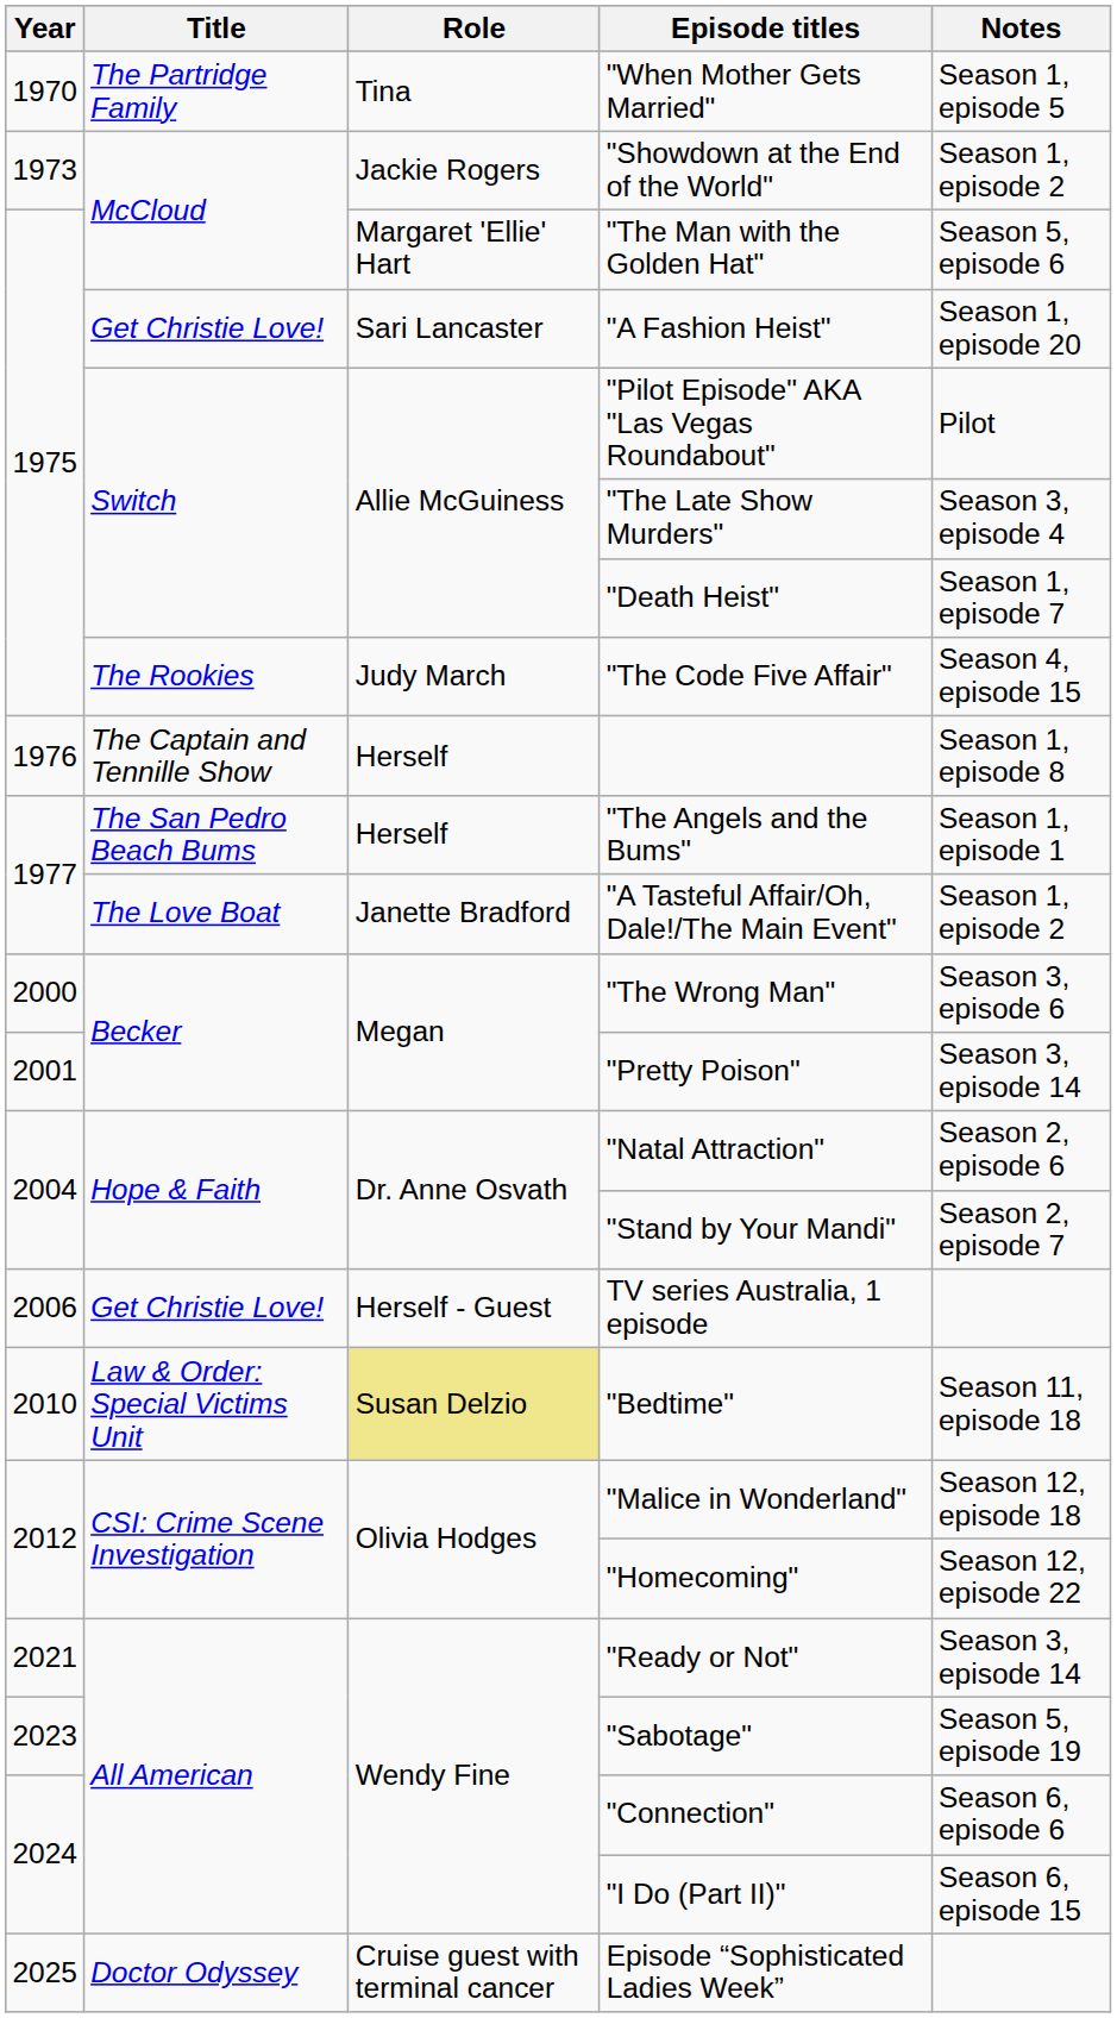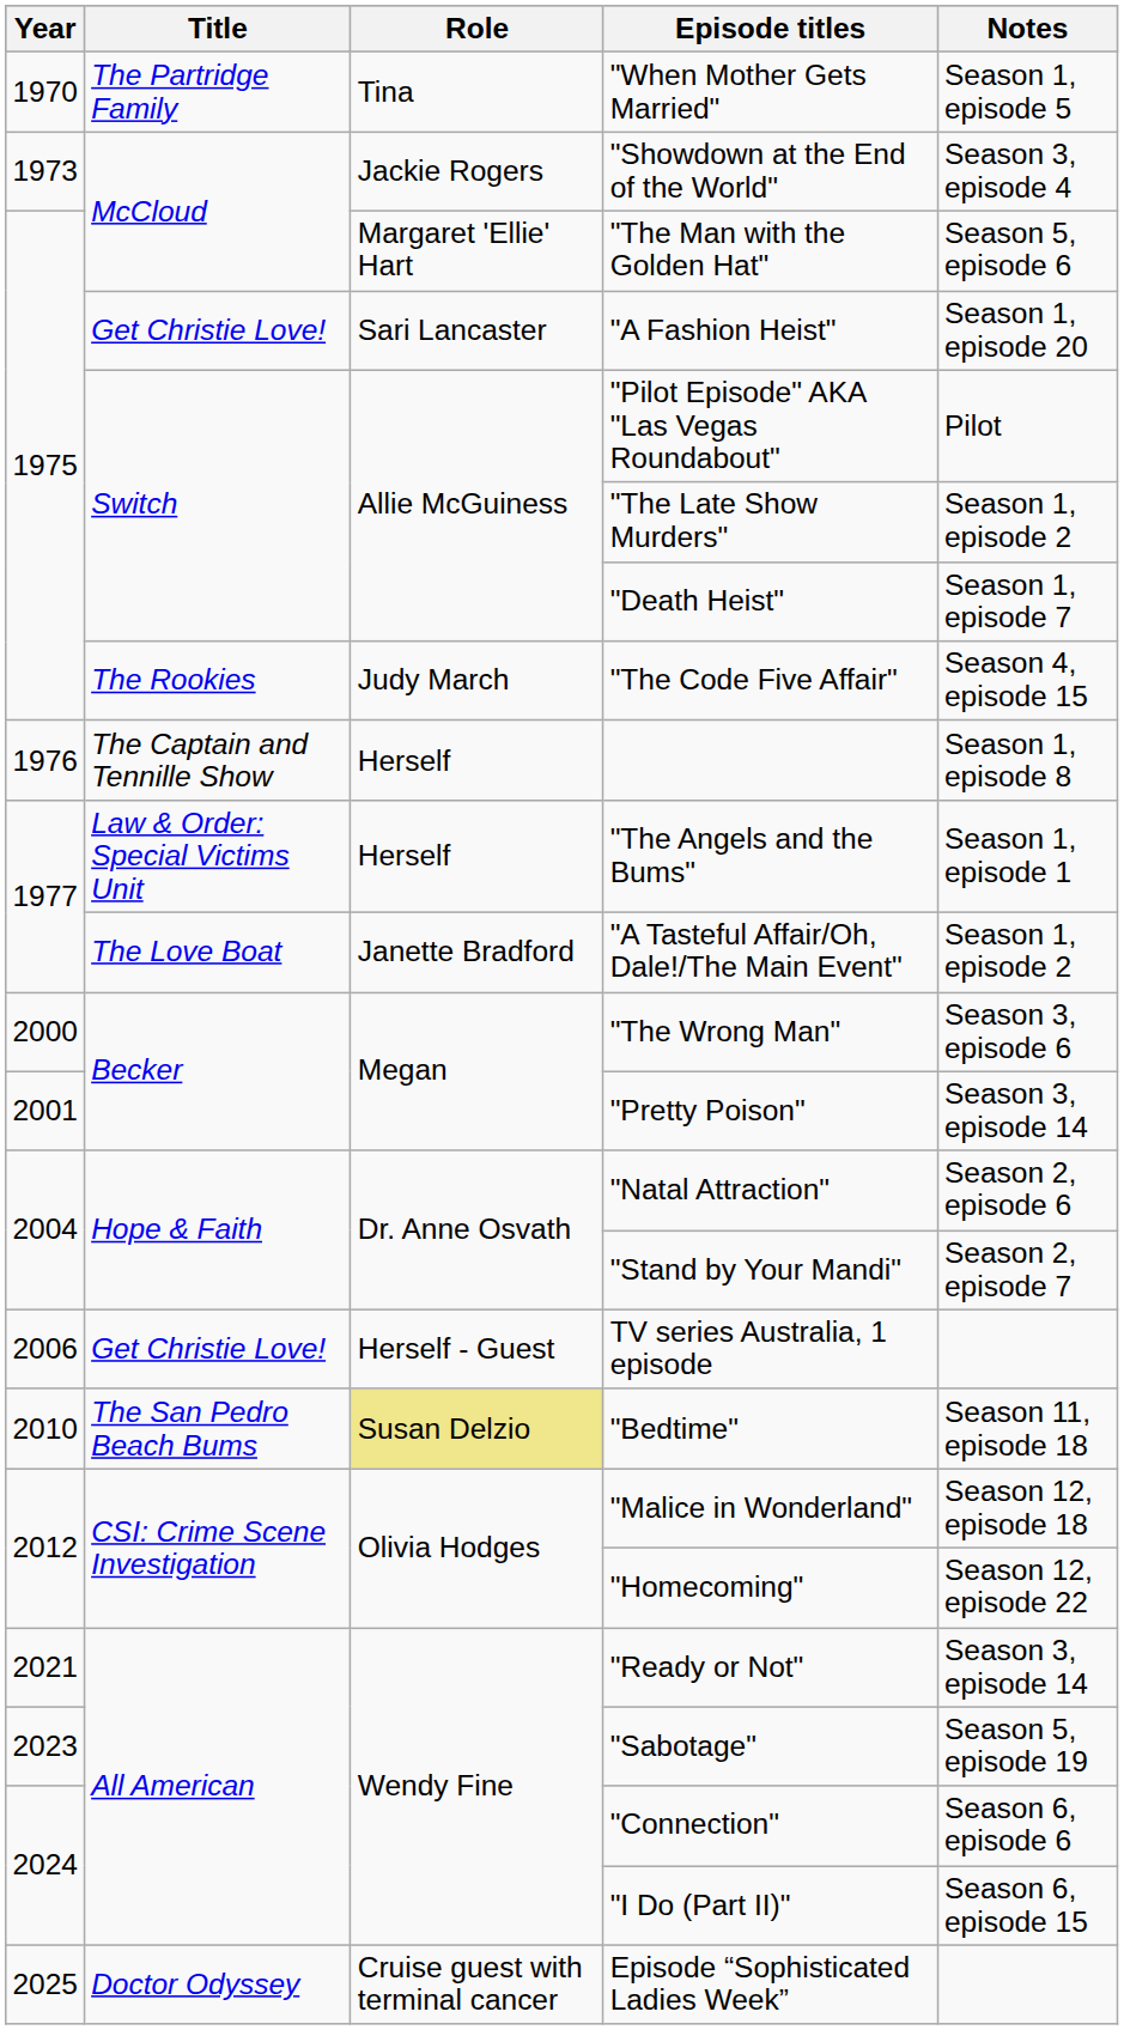"Showdown at the End of the World" | Notes: Season 1, episode 2 -> Season 3, episode 4
"The Late Show Murders" | Notes: Season 3, episode 4 -> Season 1, episode 2
"The Angels and the Bums" | Title: The San Pedro Beach Bums -> Law & Order: Special Victims Unit
"Bedtime" | Title: Law & Order: Special Victims Unit -> The San Pedro Beach Bums
